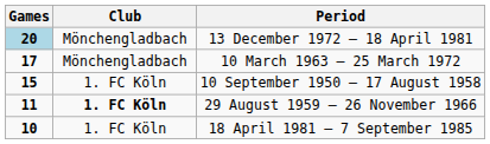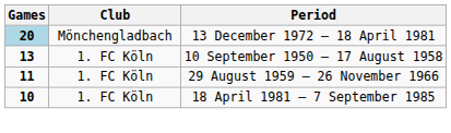- row: 17 | Mönchengladbach | 10 March 1963 – 25 March 1972
10 September 1950 – 17 August 1958 | Games: 15 -> 13
29 August 1959 – 26 November 1966 | Club: bold -> normal
